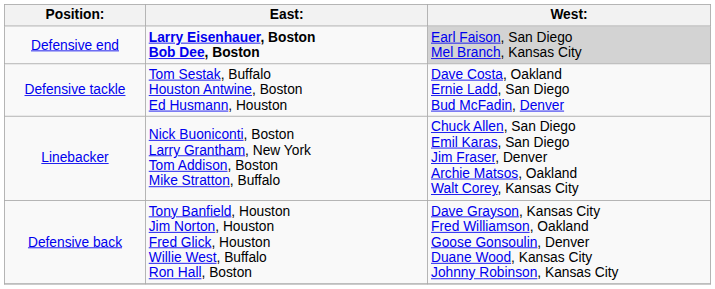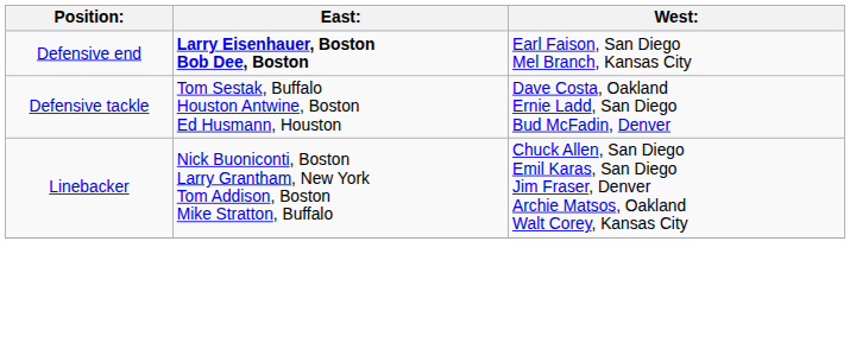Defensive end | West:: lightgrey background -> no background
- row: Defensive back | Tony Banfield, Houston Jim Norton, Houston Fred Glick, Houston Willie West, Buffalo Ron Hall, Boston | Dave Grayson, Kansas City Fred Williamson, Oakland Goose Gonsoulin, Denver Duane Wood, Kansas City Johnny Robinson, Kansas City
